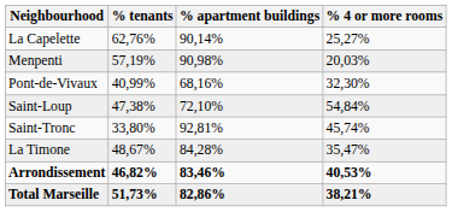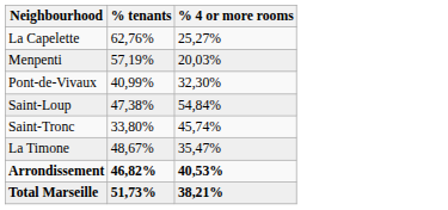- column: % apartment buildings | 90,14% | 90,98% | 68,16% | 72,10% | 92,81% | 84,28% | 83,46% | 82,86%
